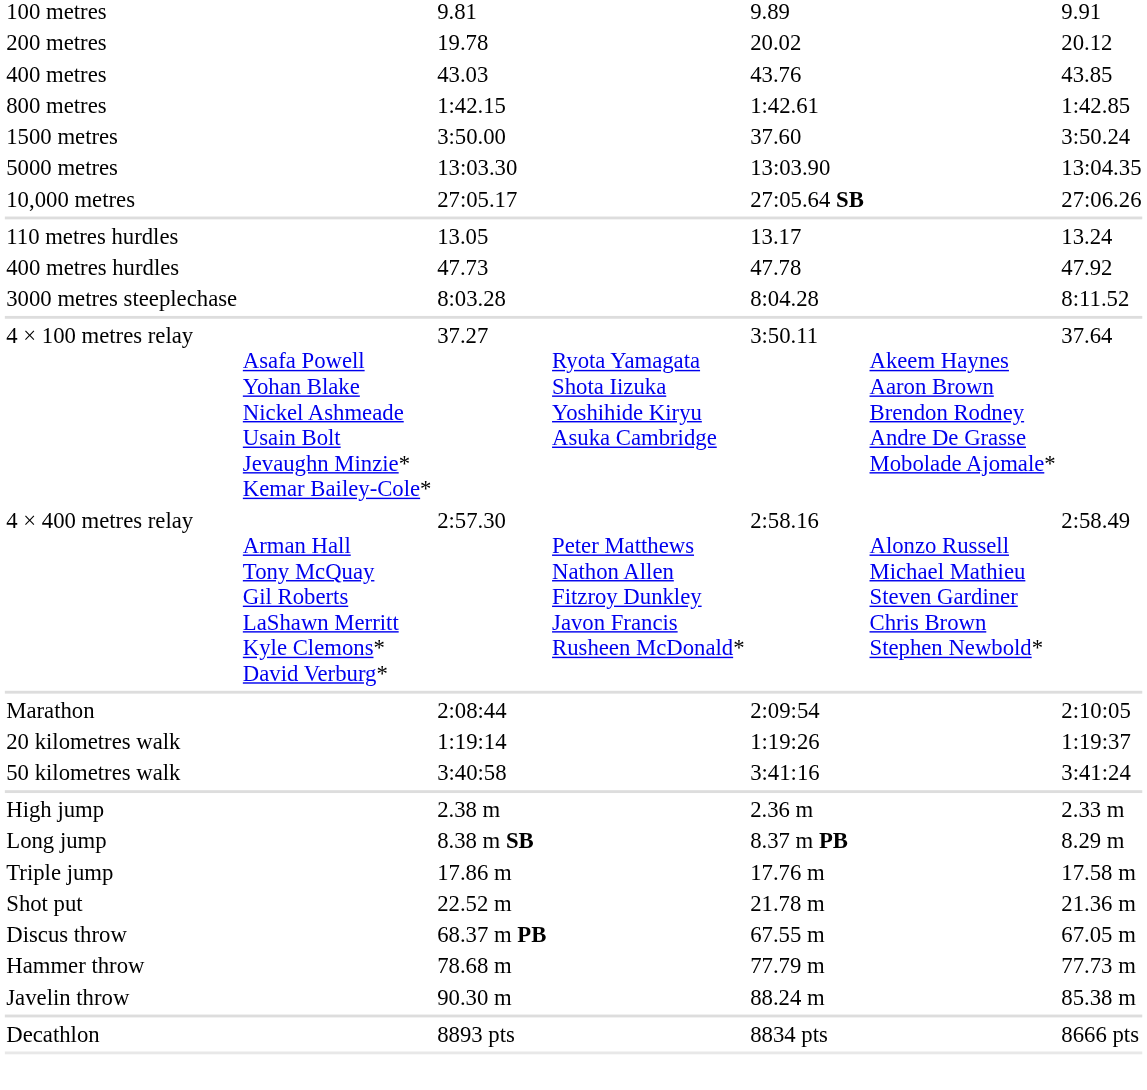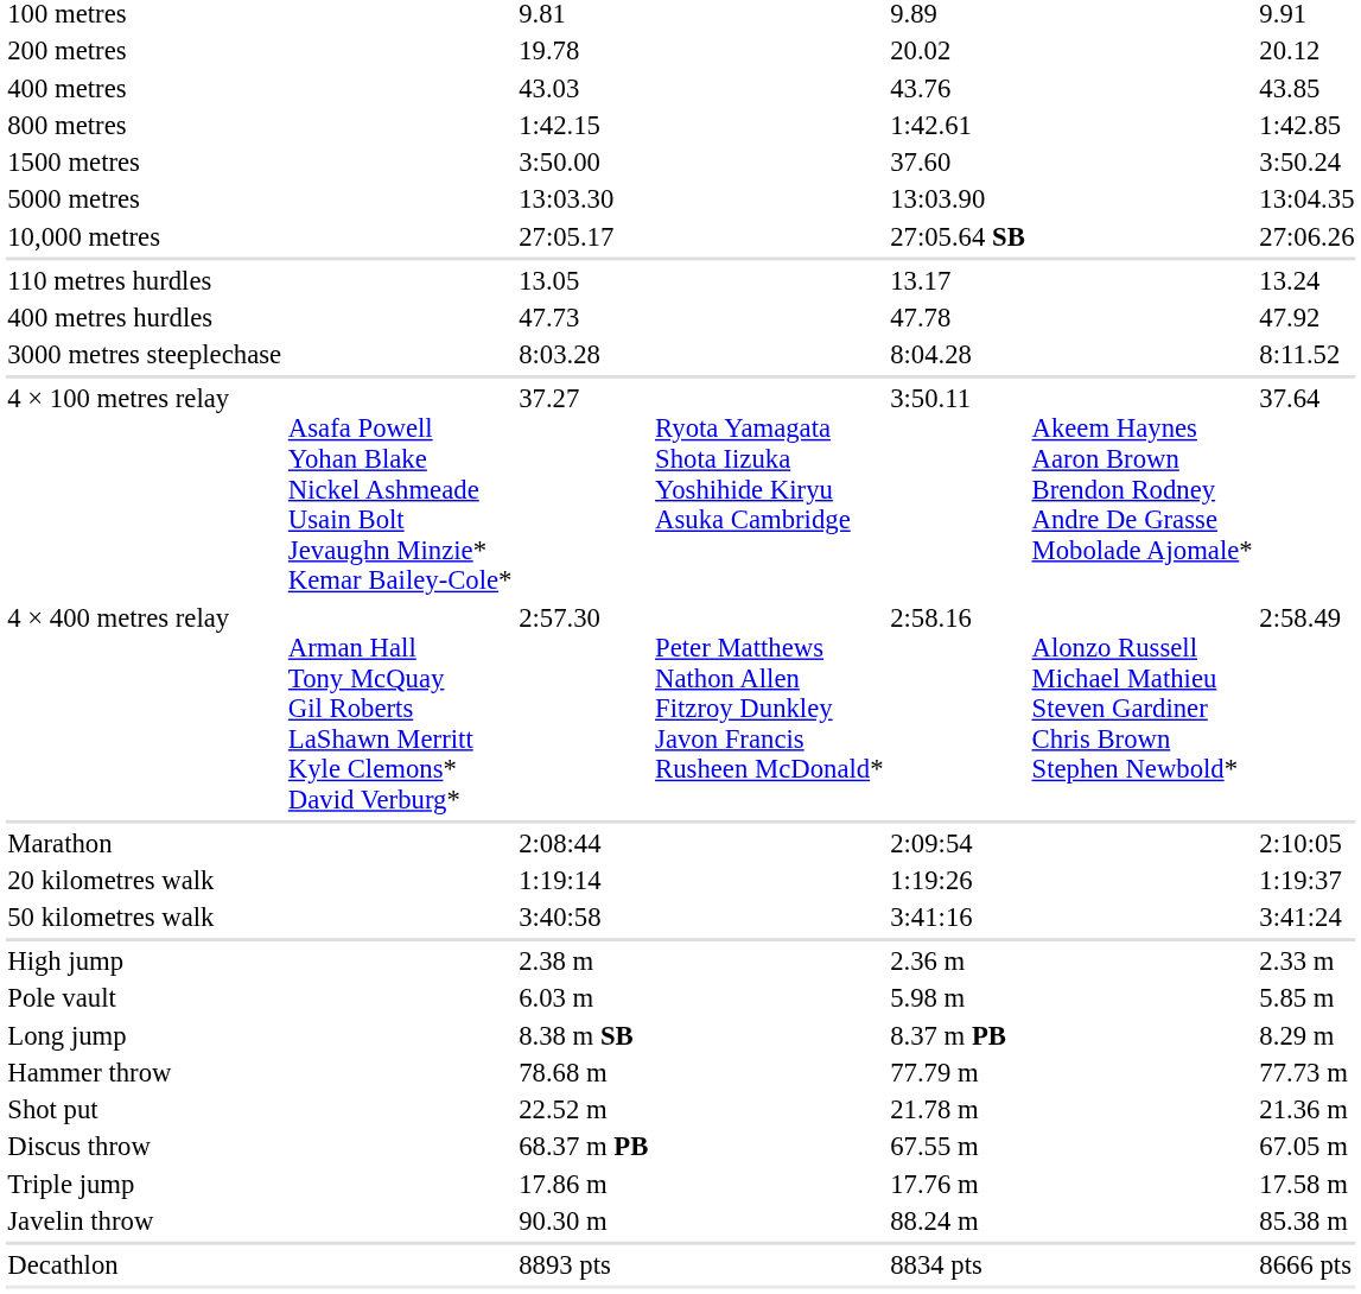+ row: Pole vault | 6.03 m | 5.98 m | 5.85 m
rows swapped: Triple jump <-> Hammer throw
